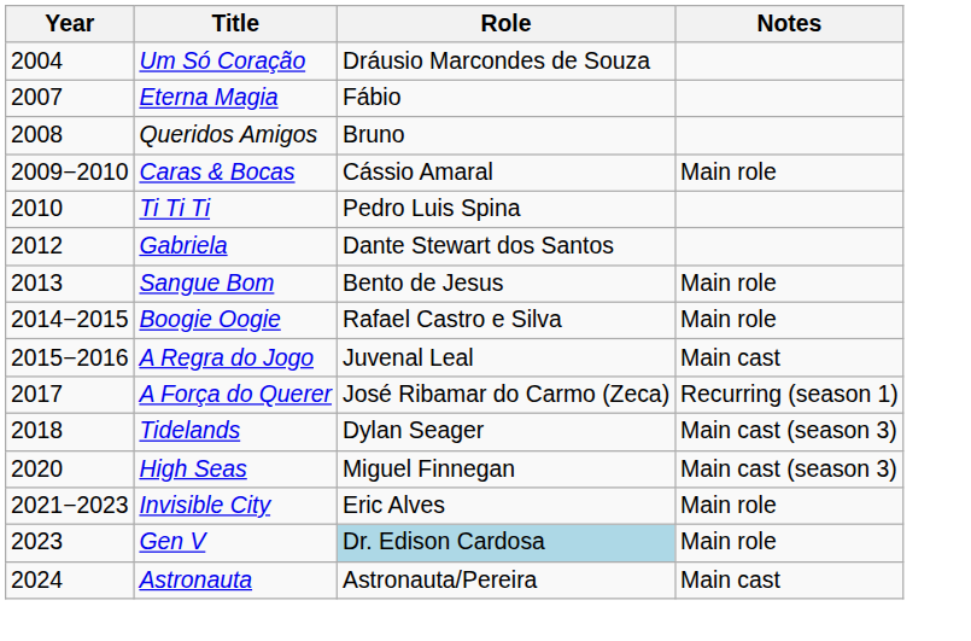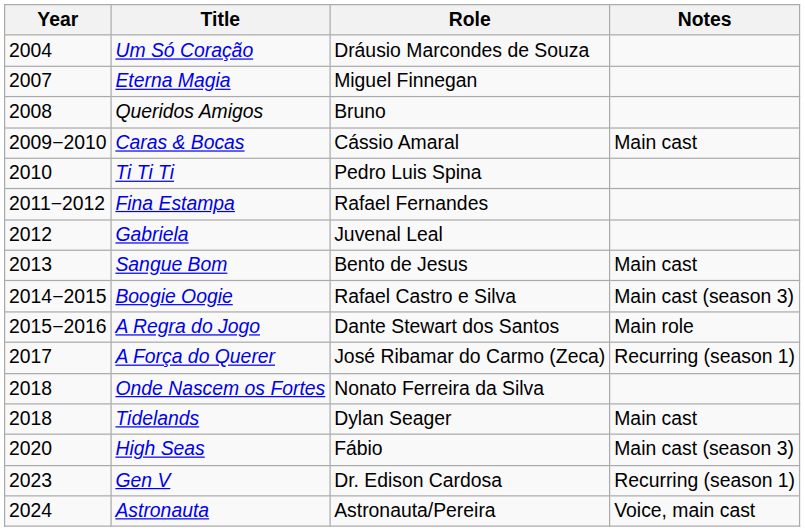Eterna Magia | Role: Fábio -> Miguel Finnegan
Caras & Bocas | Notes: Main role -> Main cast
+ row: 2011−2012 | Fina Estampa | Rafael Fernandes
Gabriela | Role: Dante Stewart dos Santos -> Juvenal Leal
Sangue Bom | Notes: Main role -> Main cast
Boogie Oogie | Notes: Main role -> Main cast (season 3)
A Regra do Jogo | Role: Juvenal Leal -> Dante Stewart dos Santos
A Regra do Jogo | Notes: Main cast -> Main role
+ row: 2018 | Onde Nascem os Fortes | Nonato Ferreira da Silva
Tidelands | Notes: Main cast (season 3) -> Main cast
High Seas | Role: Miguel Finnegan -> Fábio
- row: 2021−2023 | Invisible City | Eric Alves | Main role
Gen V | Role: lightblue background -> no background
Gen V | Notes: Main role -> Recurring (season 1)
Astronauta | Notes: Main cast -> Voice, main cast
